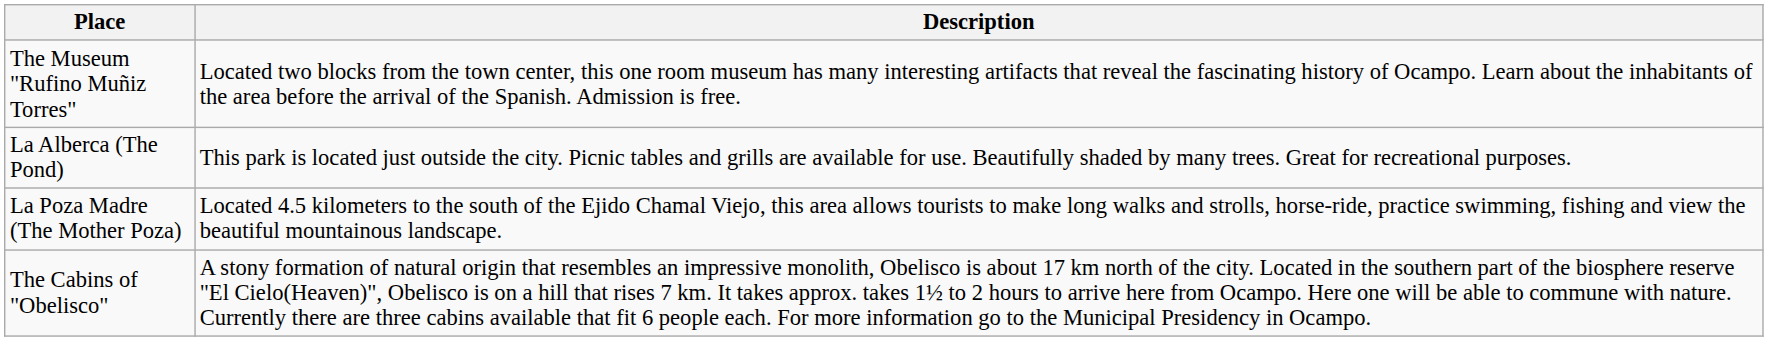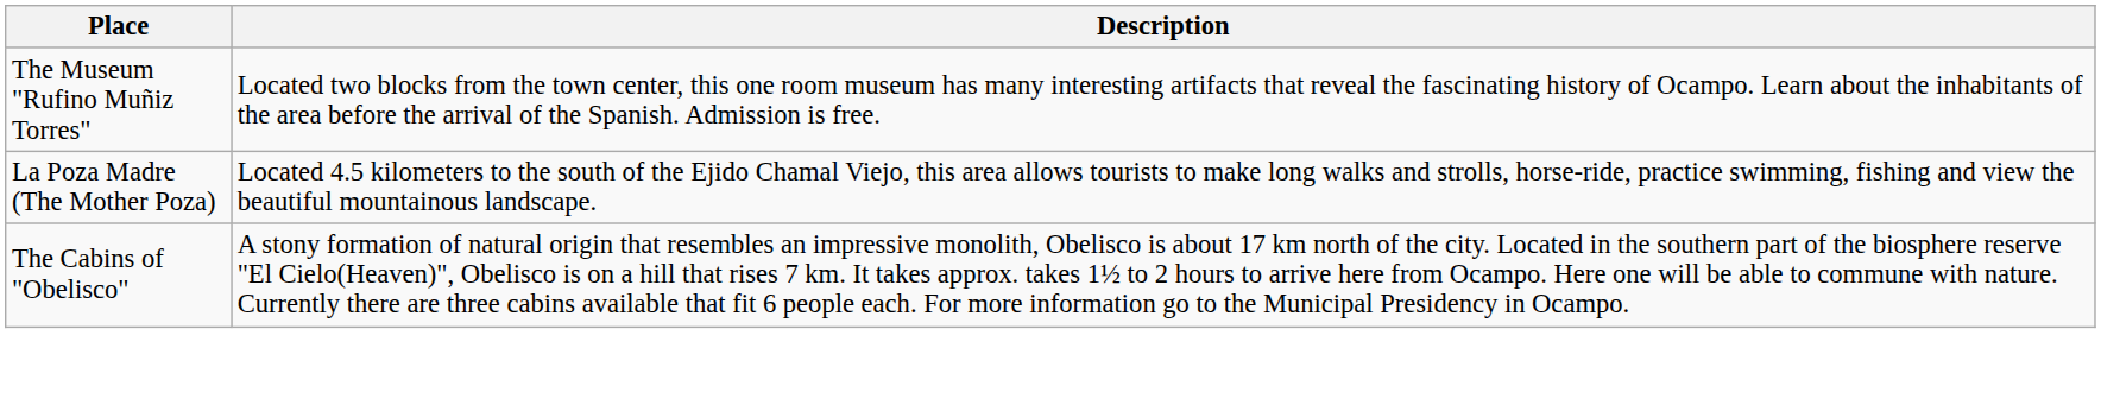- row: La Alberca (The Pond) | This park is located just outside the city. Picnic tables and grills are available for use. Beautifully shaded by many trees. Great for recreational purposes.
